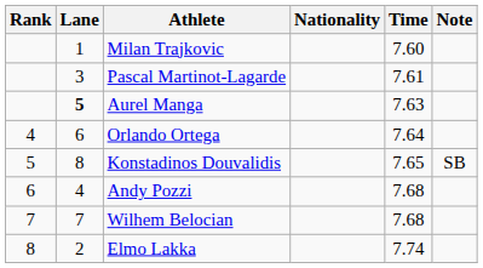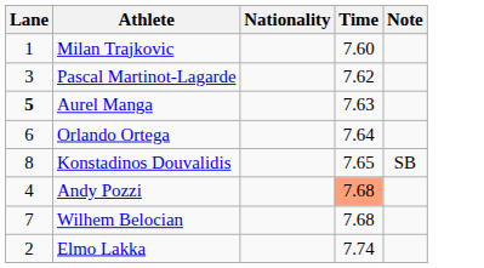- column: Rank | 4 | 5 | 6 | 7 | 8
Pascal Martinot-Lagarde | Time: 7.61 -> 7.62
Andy Pozzi | Time: no background -> lightsalmon background
